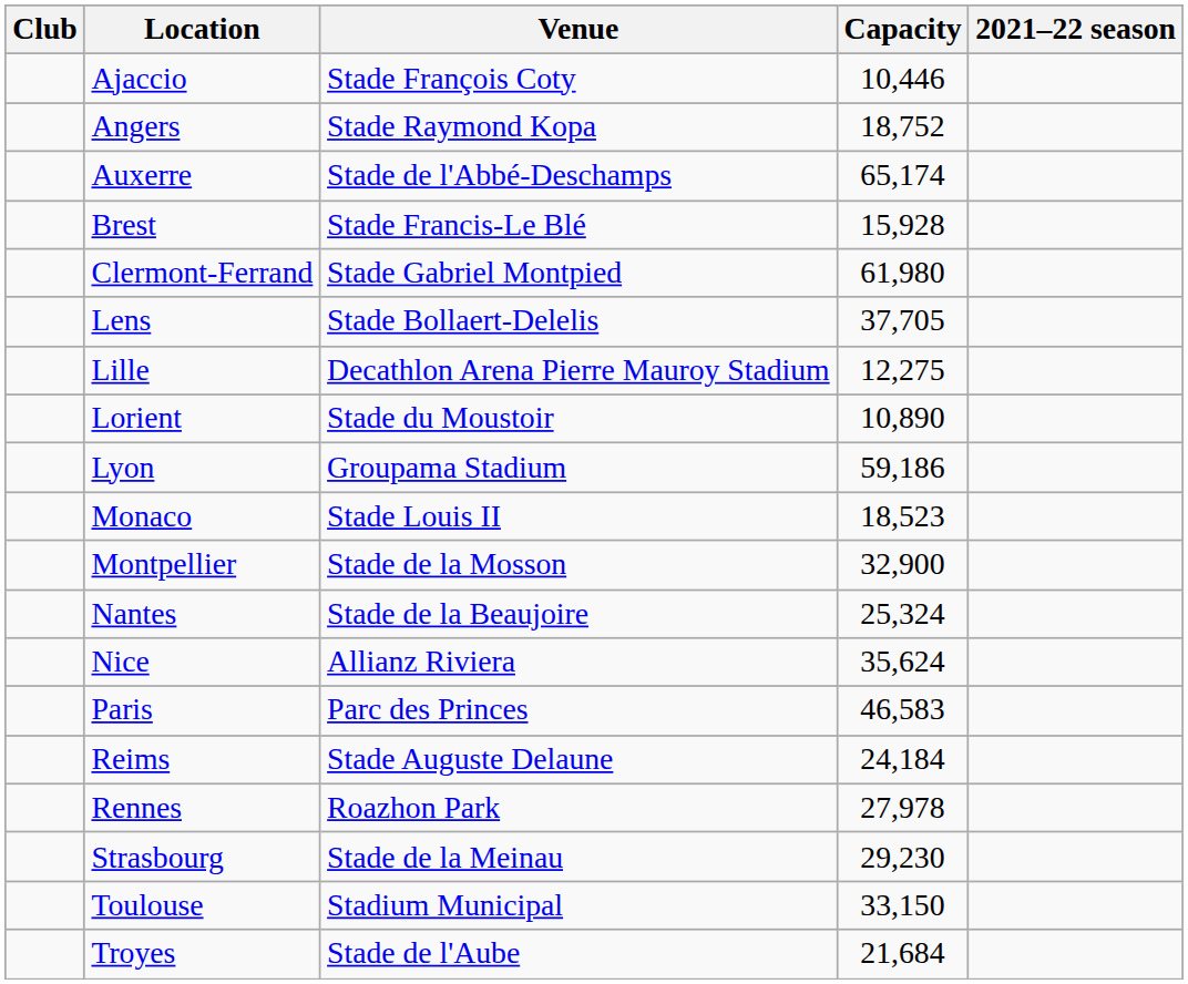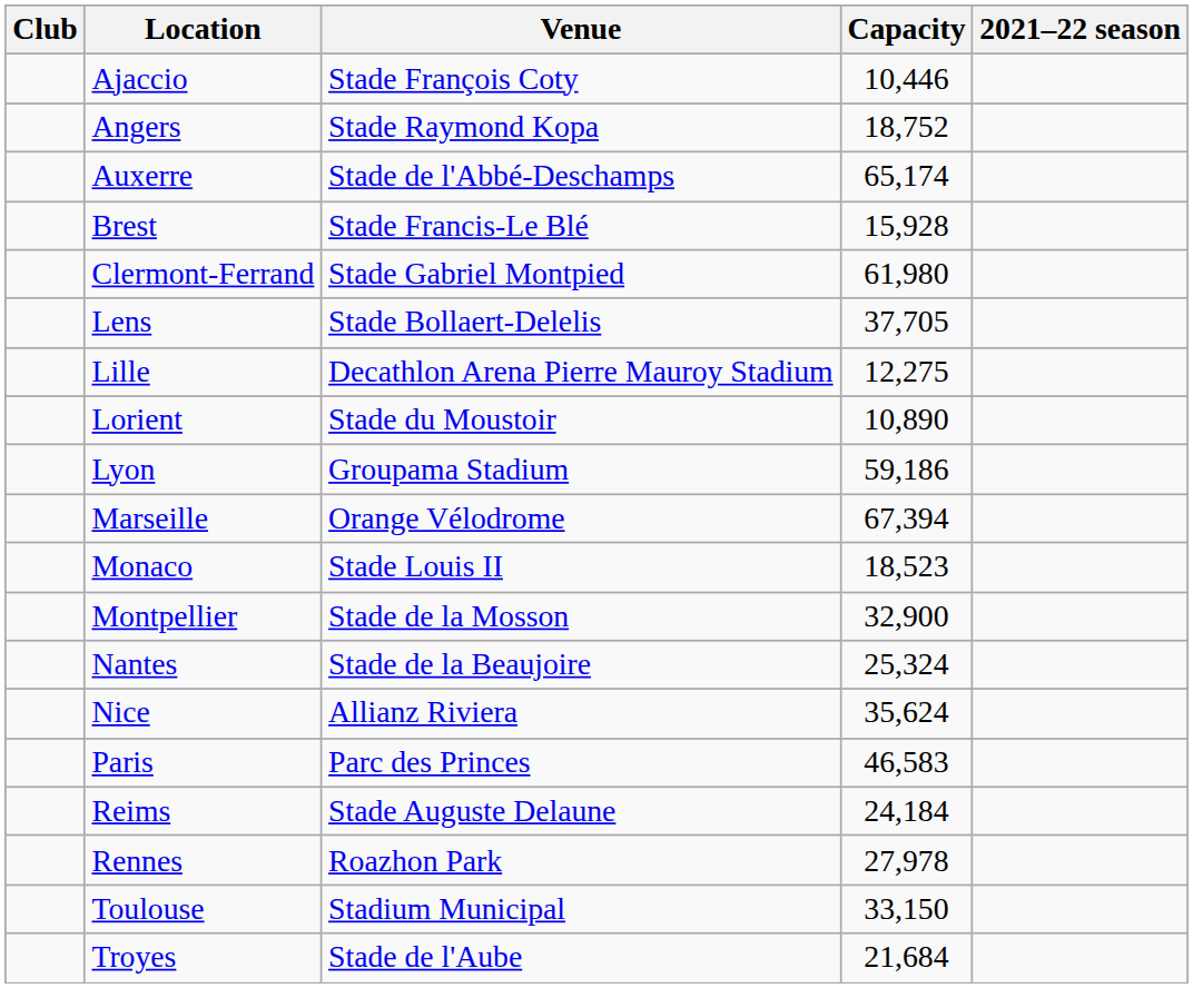+ row: Marseille | Orange Vélodrome | 67,394
- row: Strasbourg | Stade de la Meinau | 29,230
